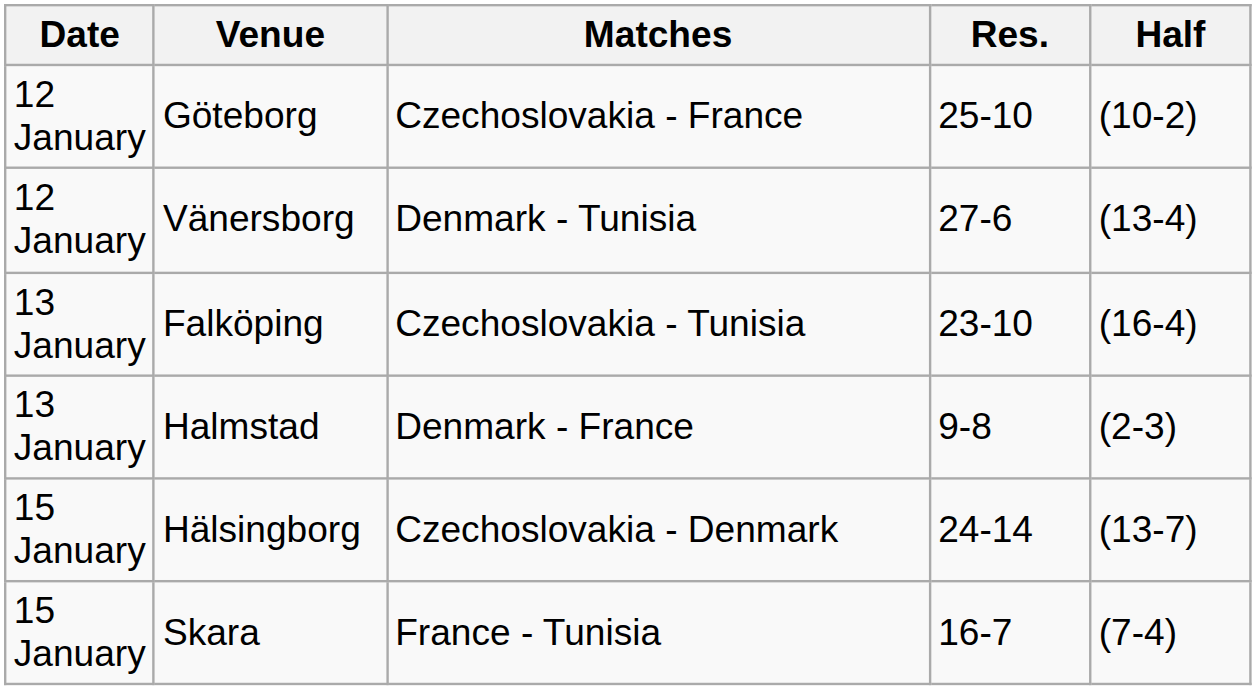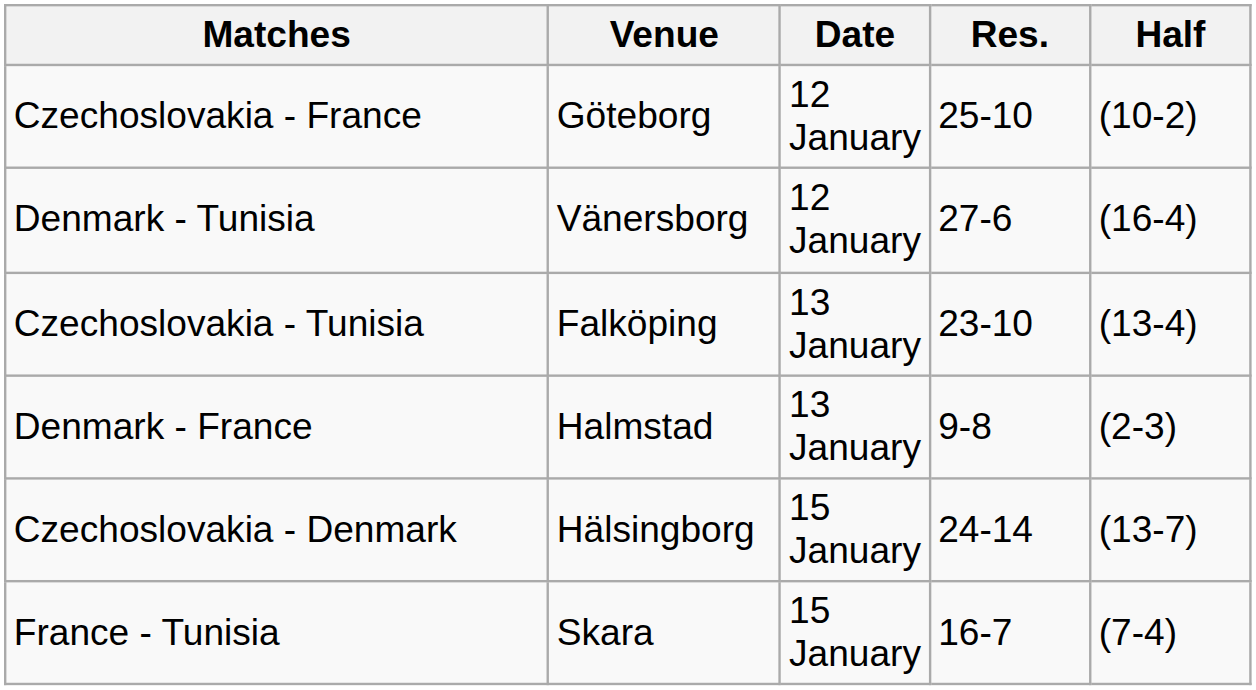columns swapped: Date <-> Matches
Vänersborg | Half: (13-4) -> (16-4)
Falköping | Half: (16-4) -> (13-4)
